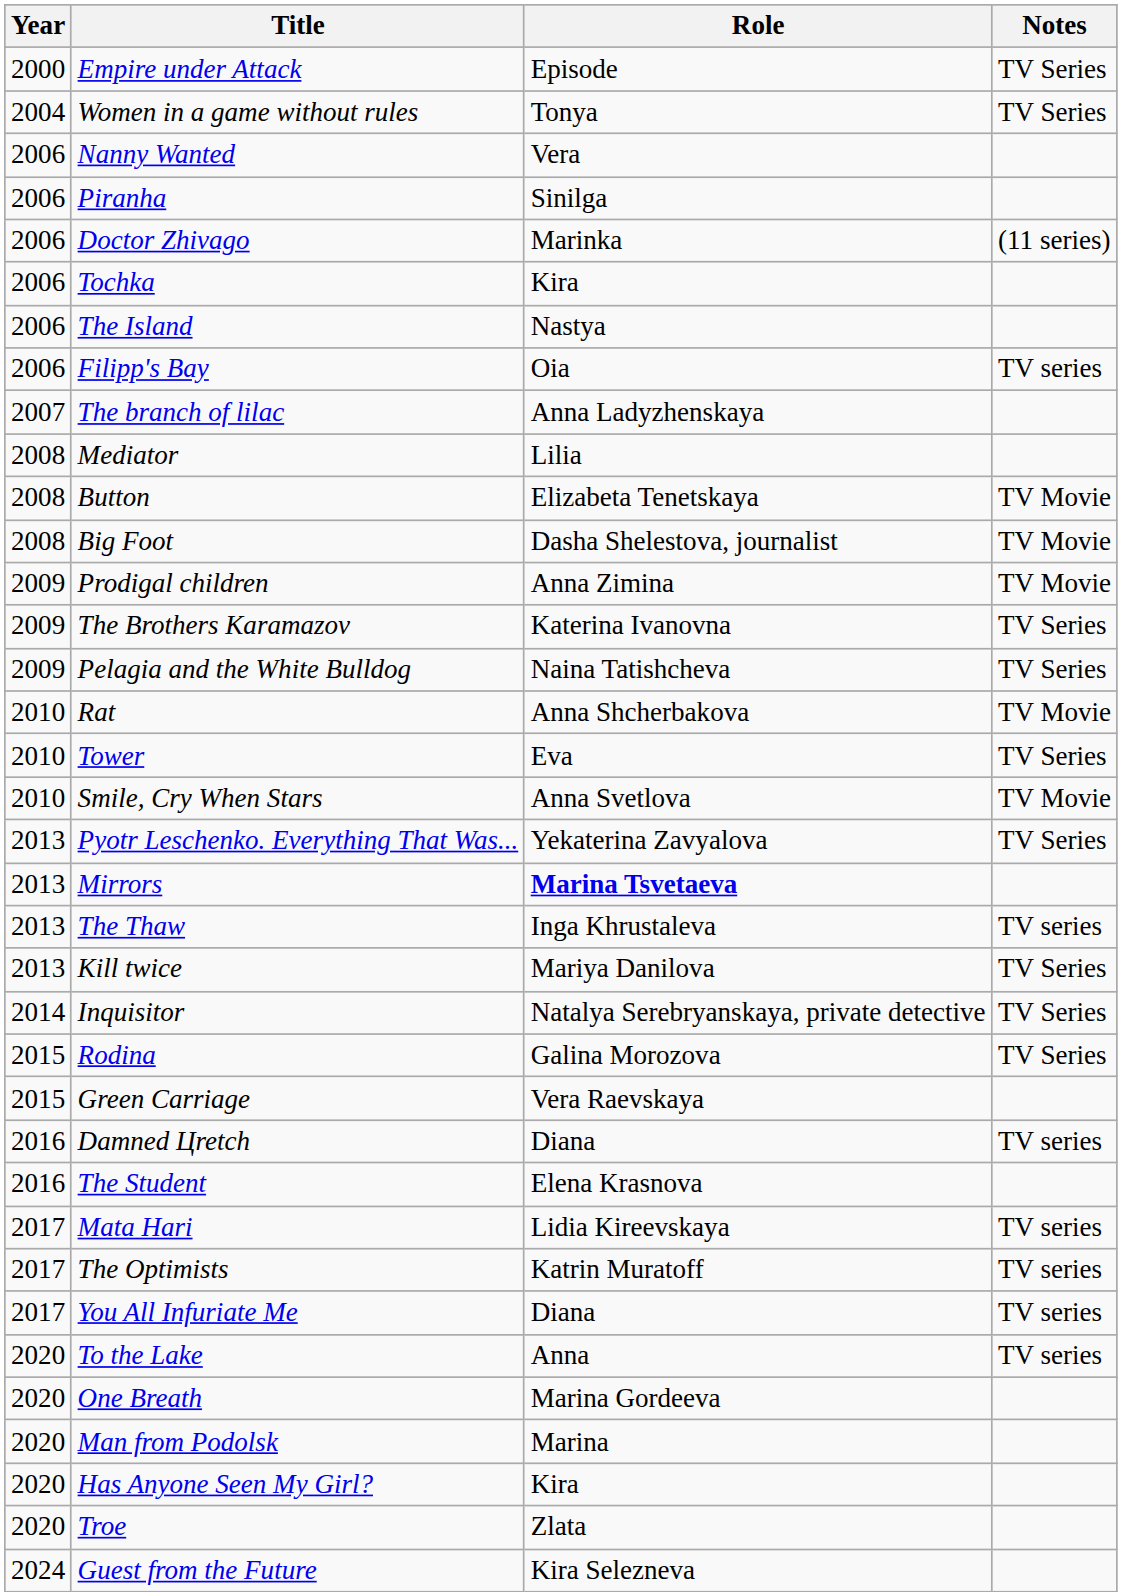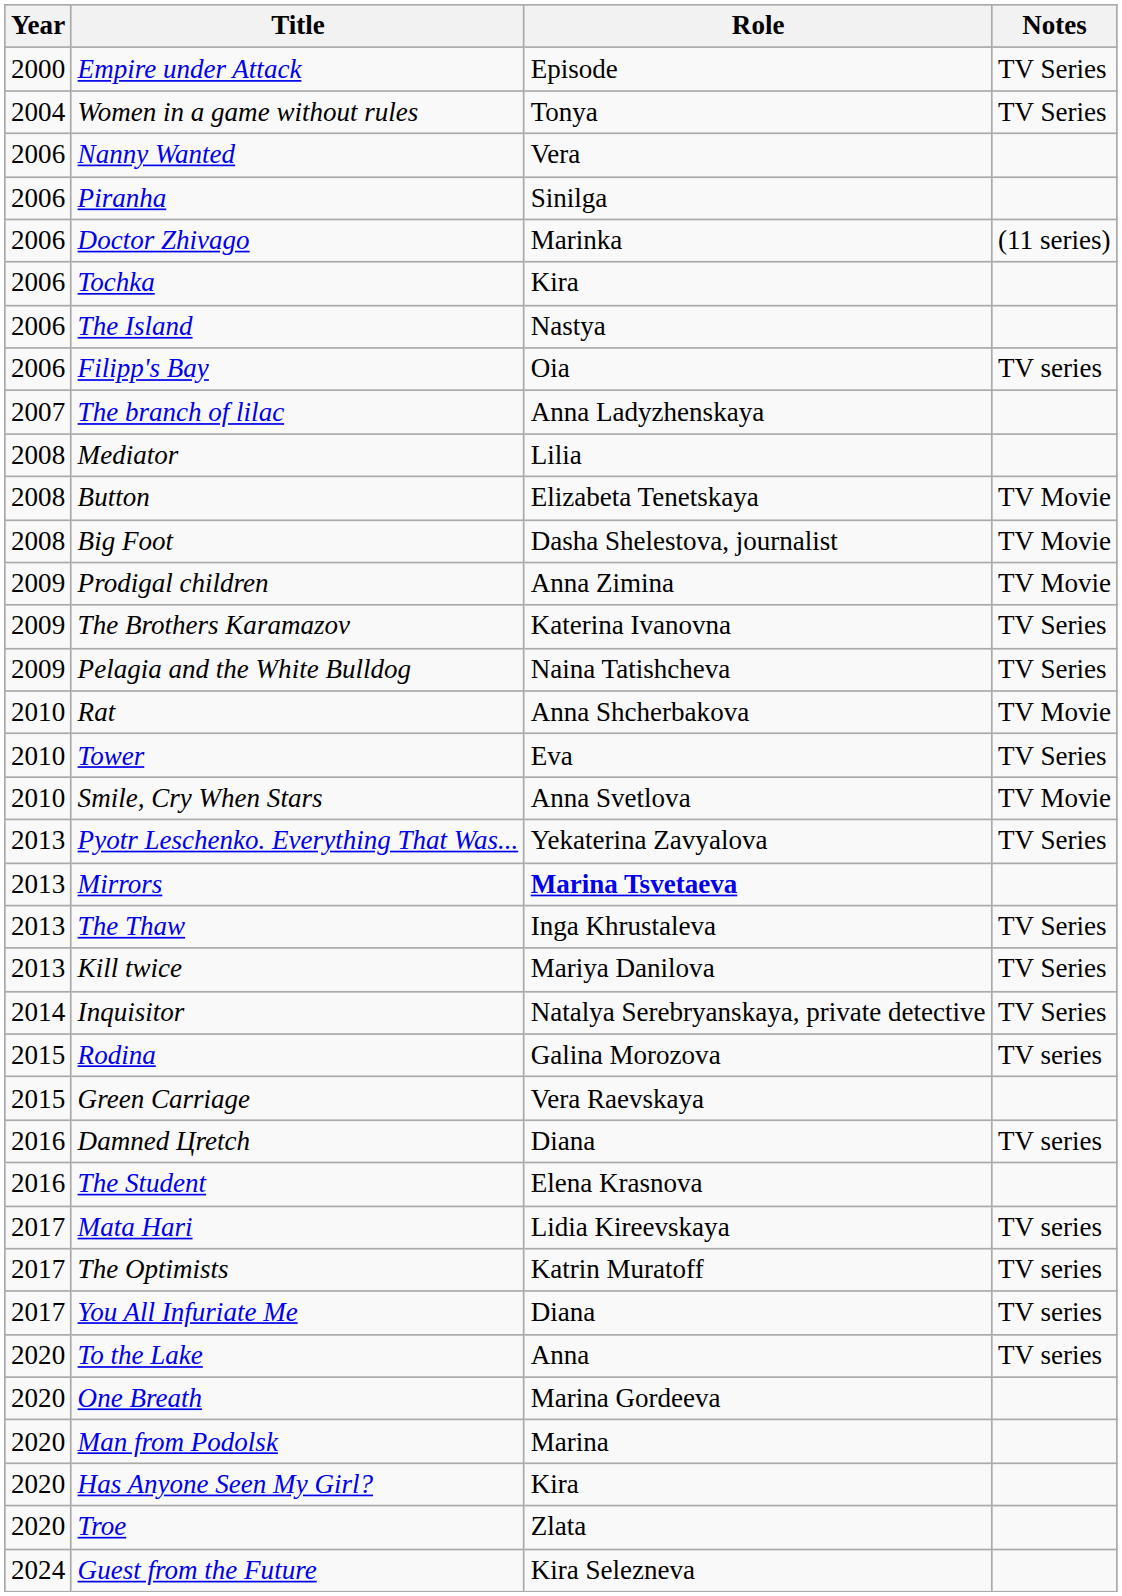The Thaw | Notes: TV series -> TV Series
Rodina | Notes: TV Series -> TV series
